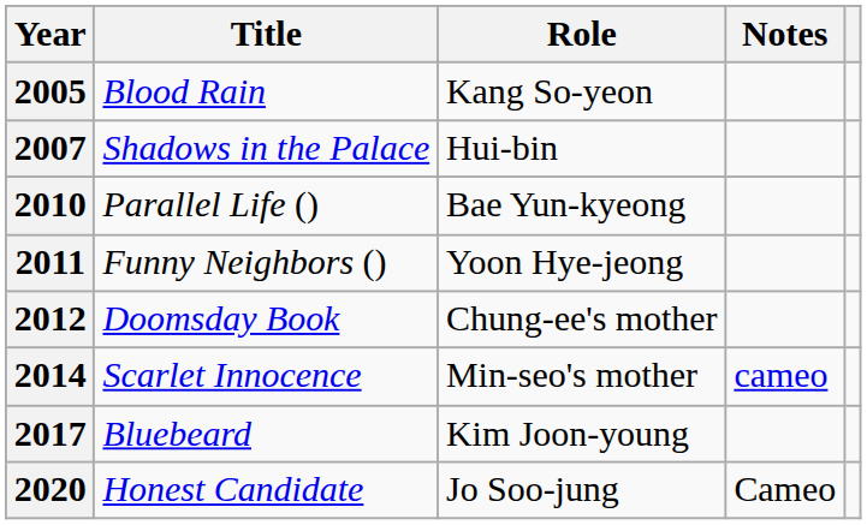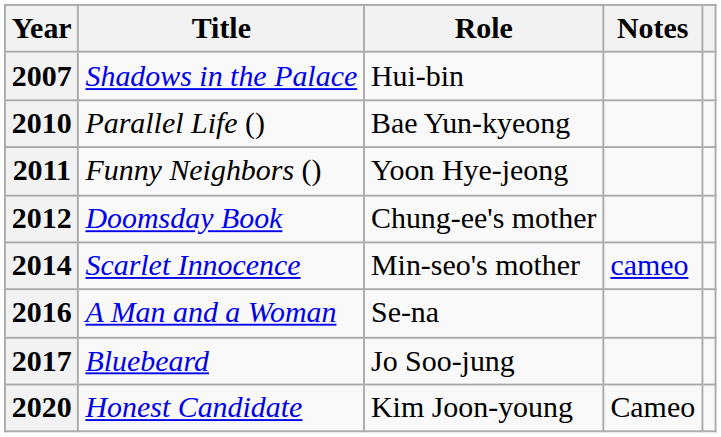- row: 2005 | Blood Rain | Kang So-yeon
+ row: 2016 | A Man and a Woman | Se-na
2017 | Role: Kim Joon-young -> Jo Soo-jung
2020 | Role: Jo Soo-jung -> Kim Joon-young
